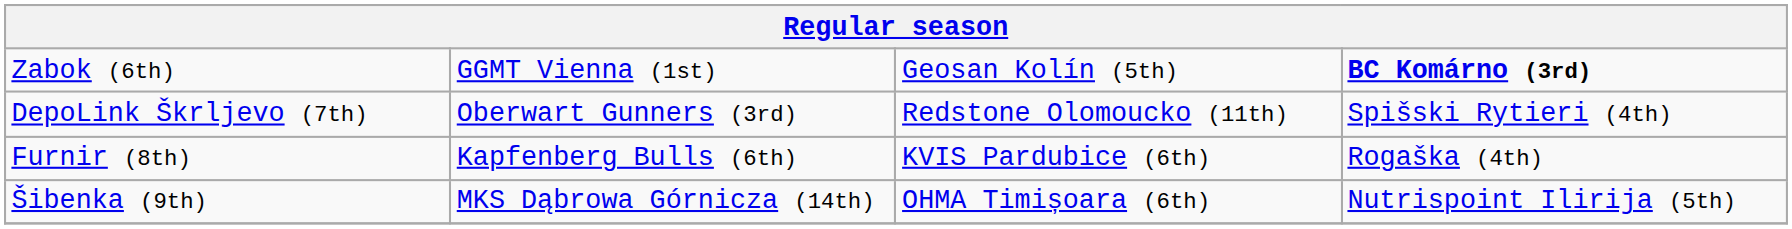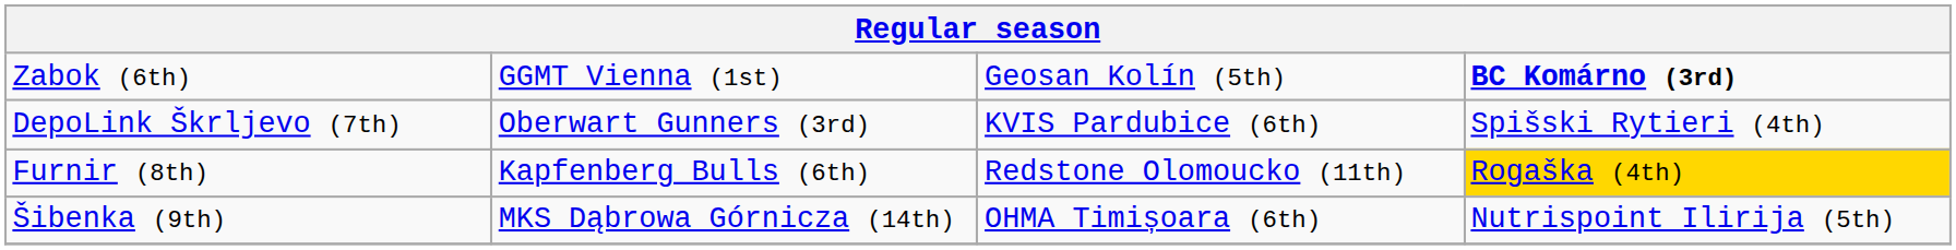DepoLink Škrljevo (7th) | column 3: Redstone Olomoucko (11th) -> KVIS Pardubice (6th)
Furnir (8th) | column 3: KVIS Pardubice (6th) -> Redstone Olomoucko (11th)
Furnir (8th) | column 4: no background -> gold background
